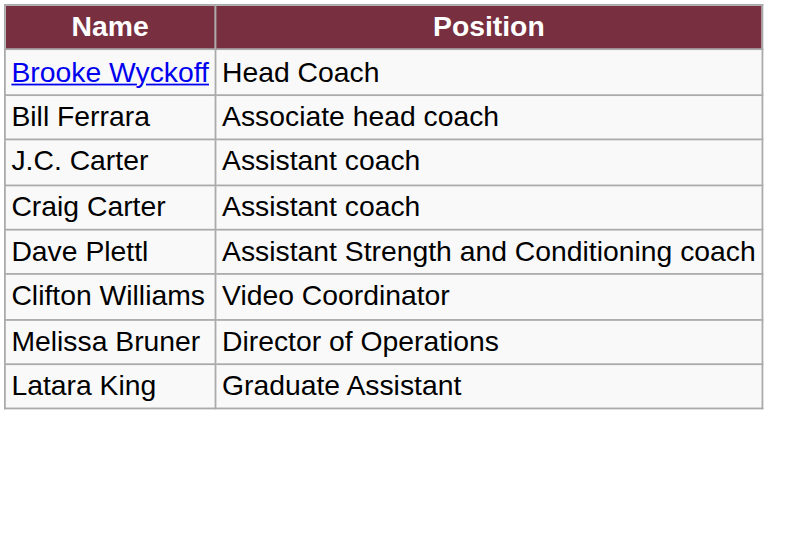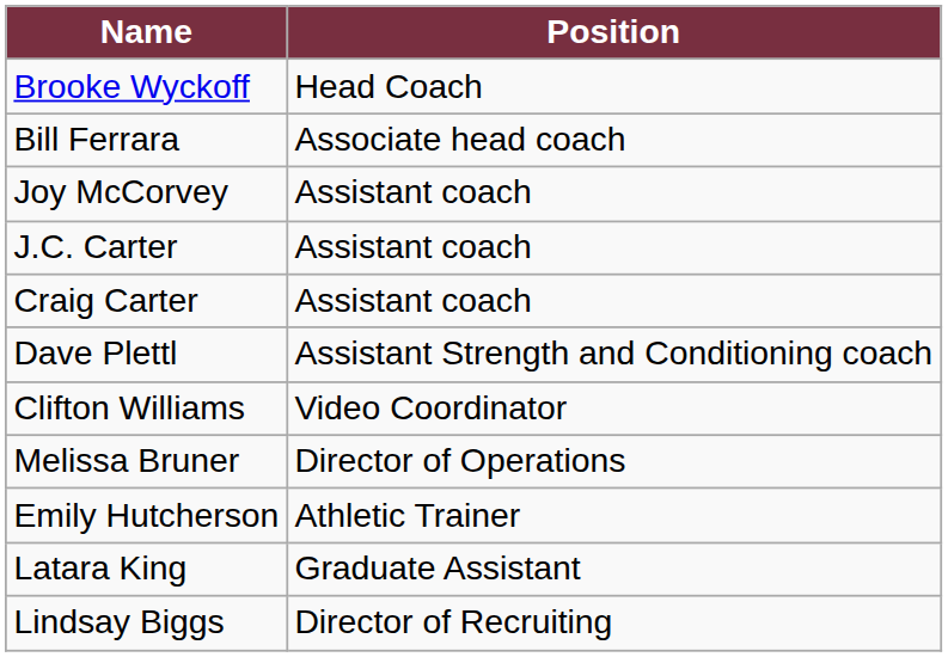+ row: Joy McCorvey | Assistant coach
+ row: Emily Hutcherson | Athletic Trainer
+ row: Lindsay Biggs | Director of Recruiting
